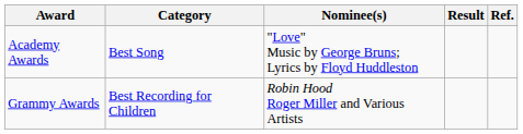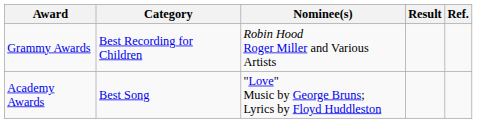rows swapped: Academy Awards <-> Grammy Awards
